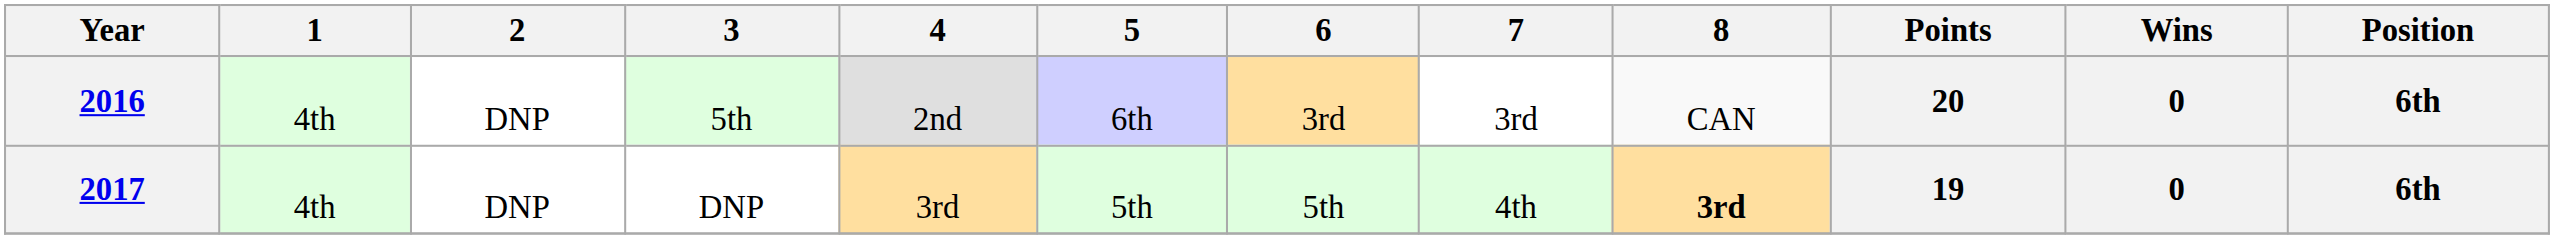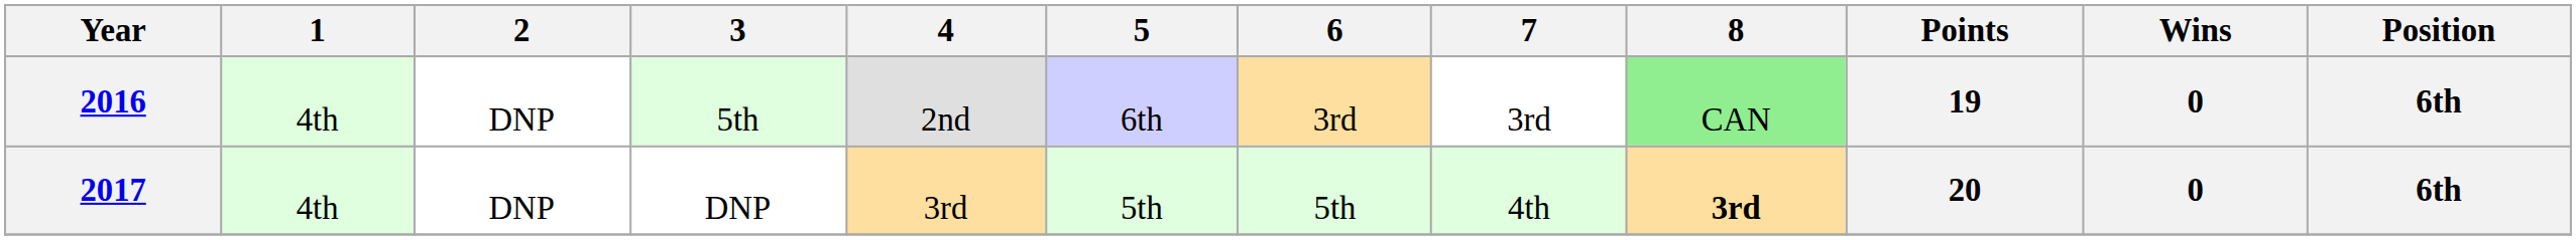2016 | 8: no background -> lightgreen background
2016 | Points: 20 -> 19
2017 | Points: 19 -> 20
